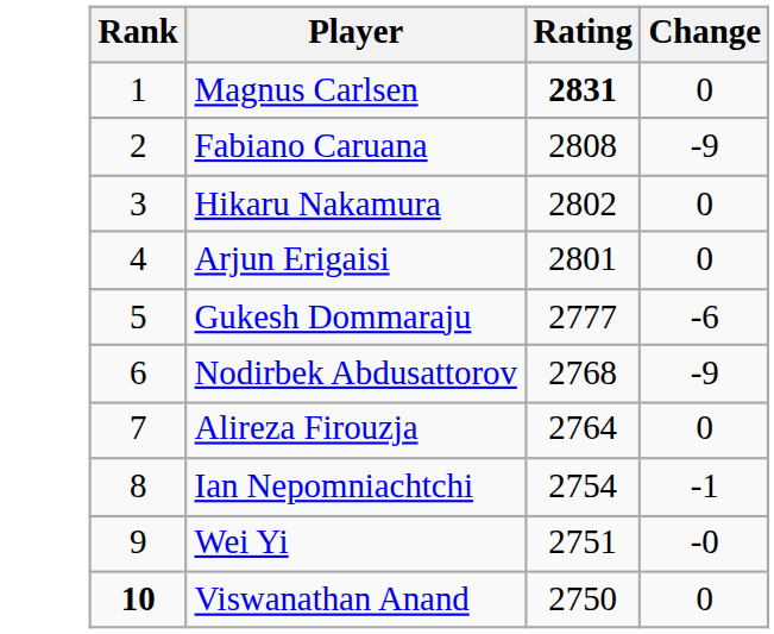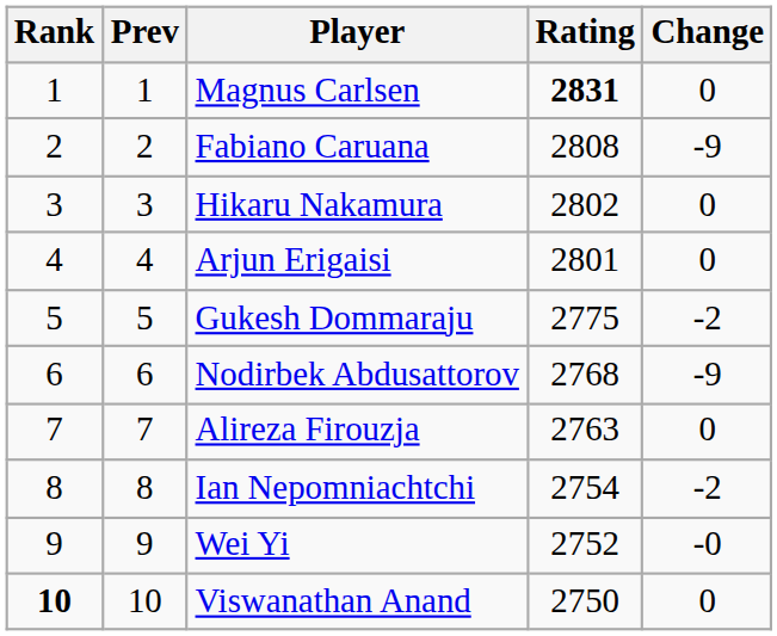+ column: Prev | 1 | 2 | 3 | 4 | 5 | 6 | 7 | 8 | 9 | 10
Gukesh Dommaraju | Rating: 2777 -> 2775
Gukesh Dommaraju | Change: -6 -> -2
Alireza Firouzja | Rating: 2764 -> 2763
Ian Nepomniachtchi | Change: -1 -> -2
Wei Yi | Rating: 2751 -> 2752
